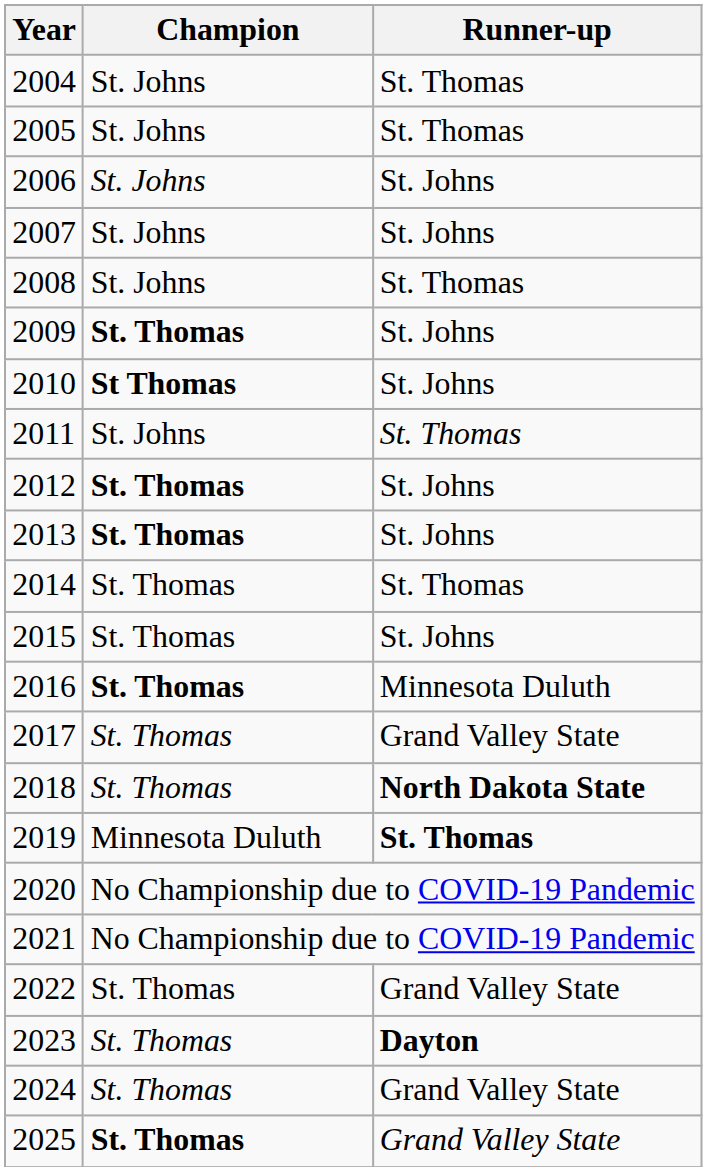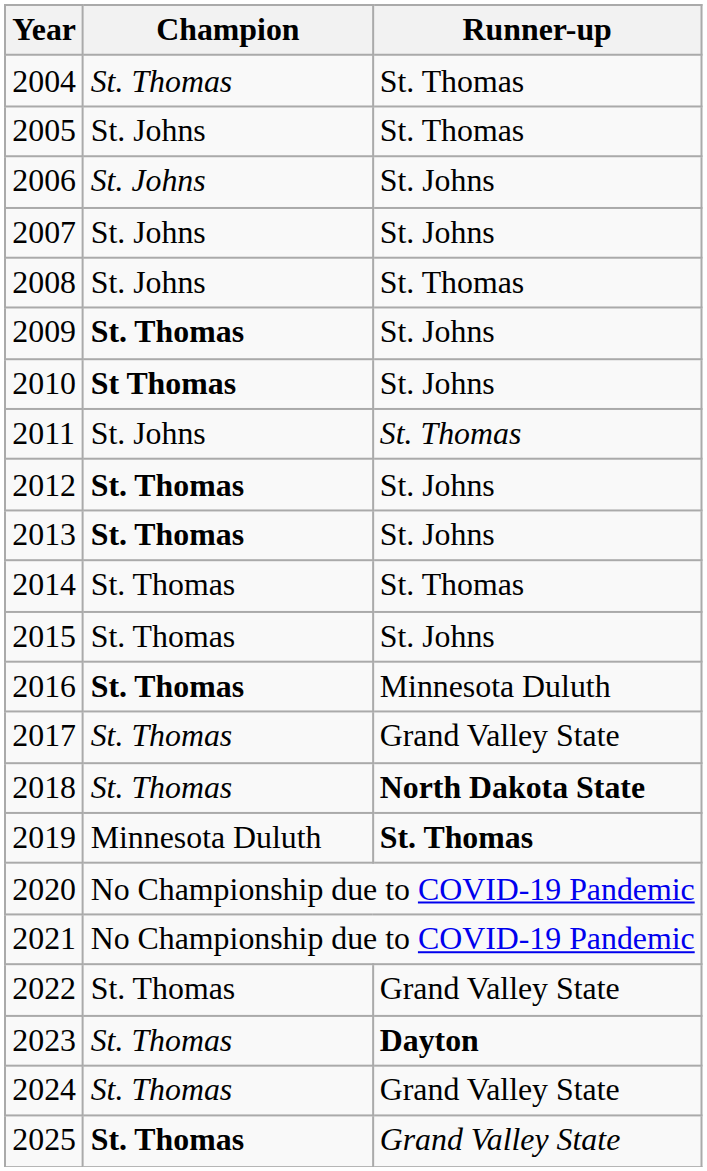2004 | Champion: St. Johns -> St. Thomas
